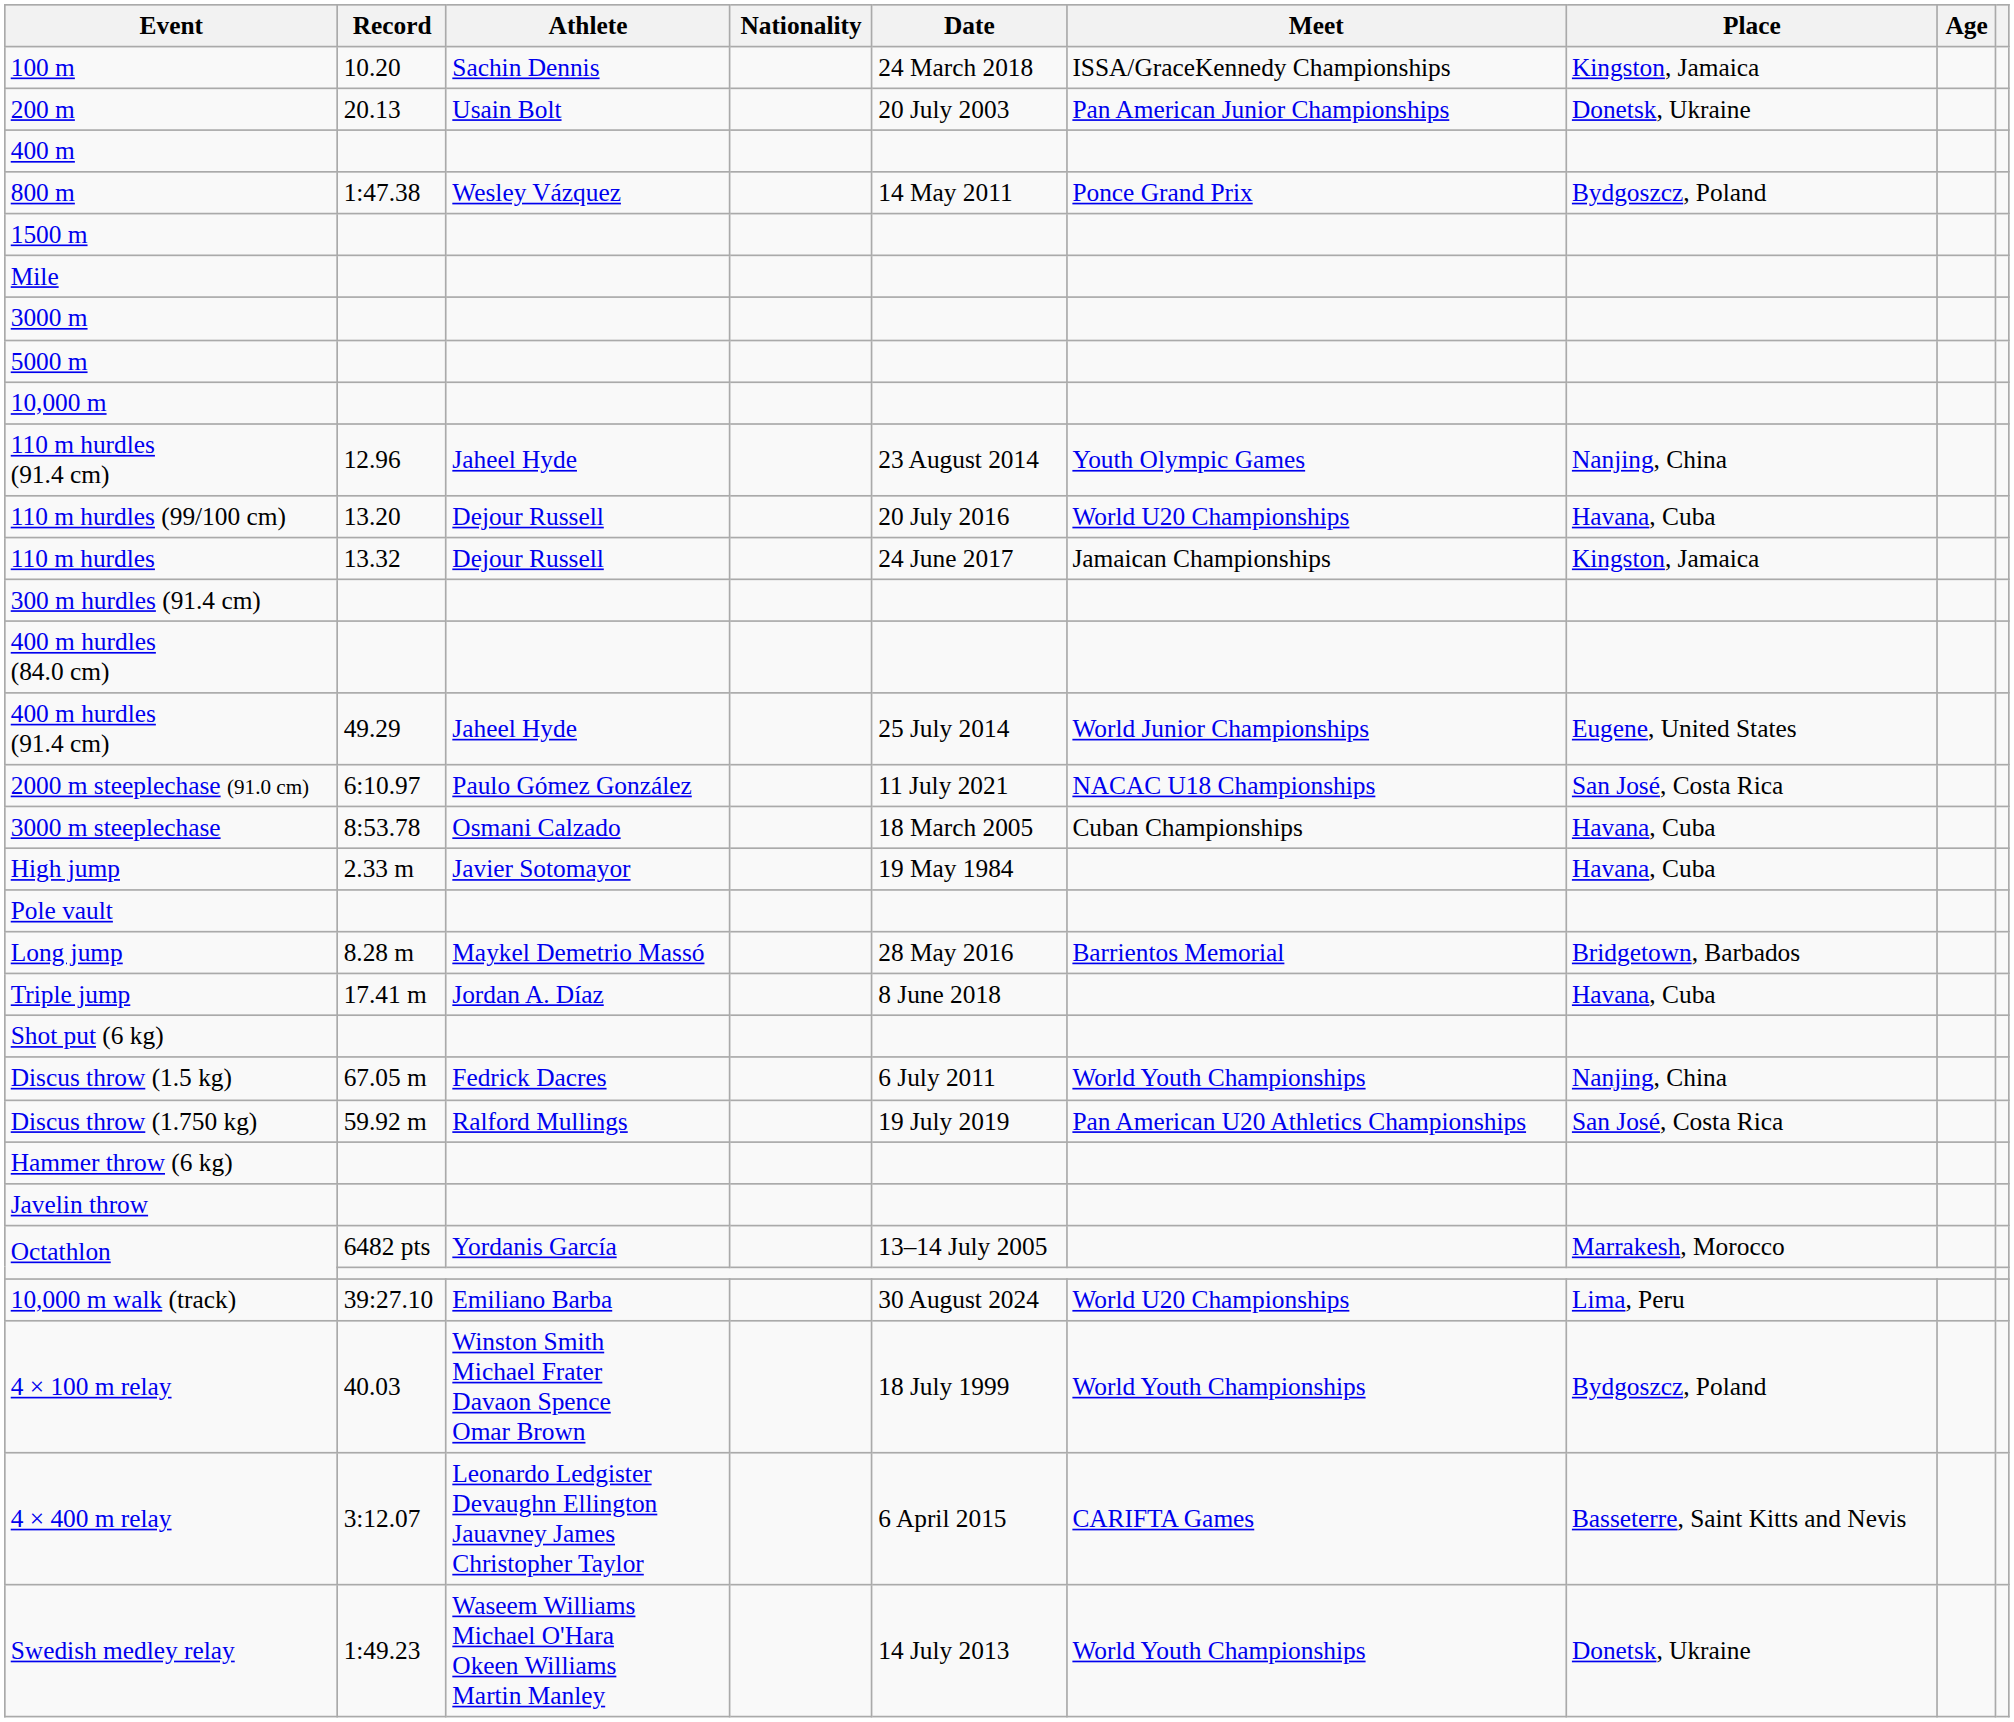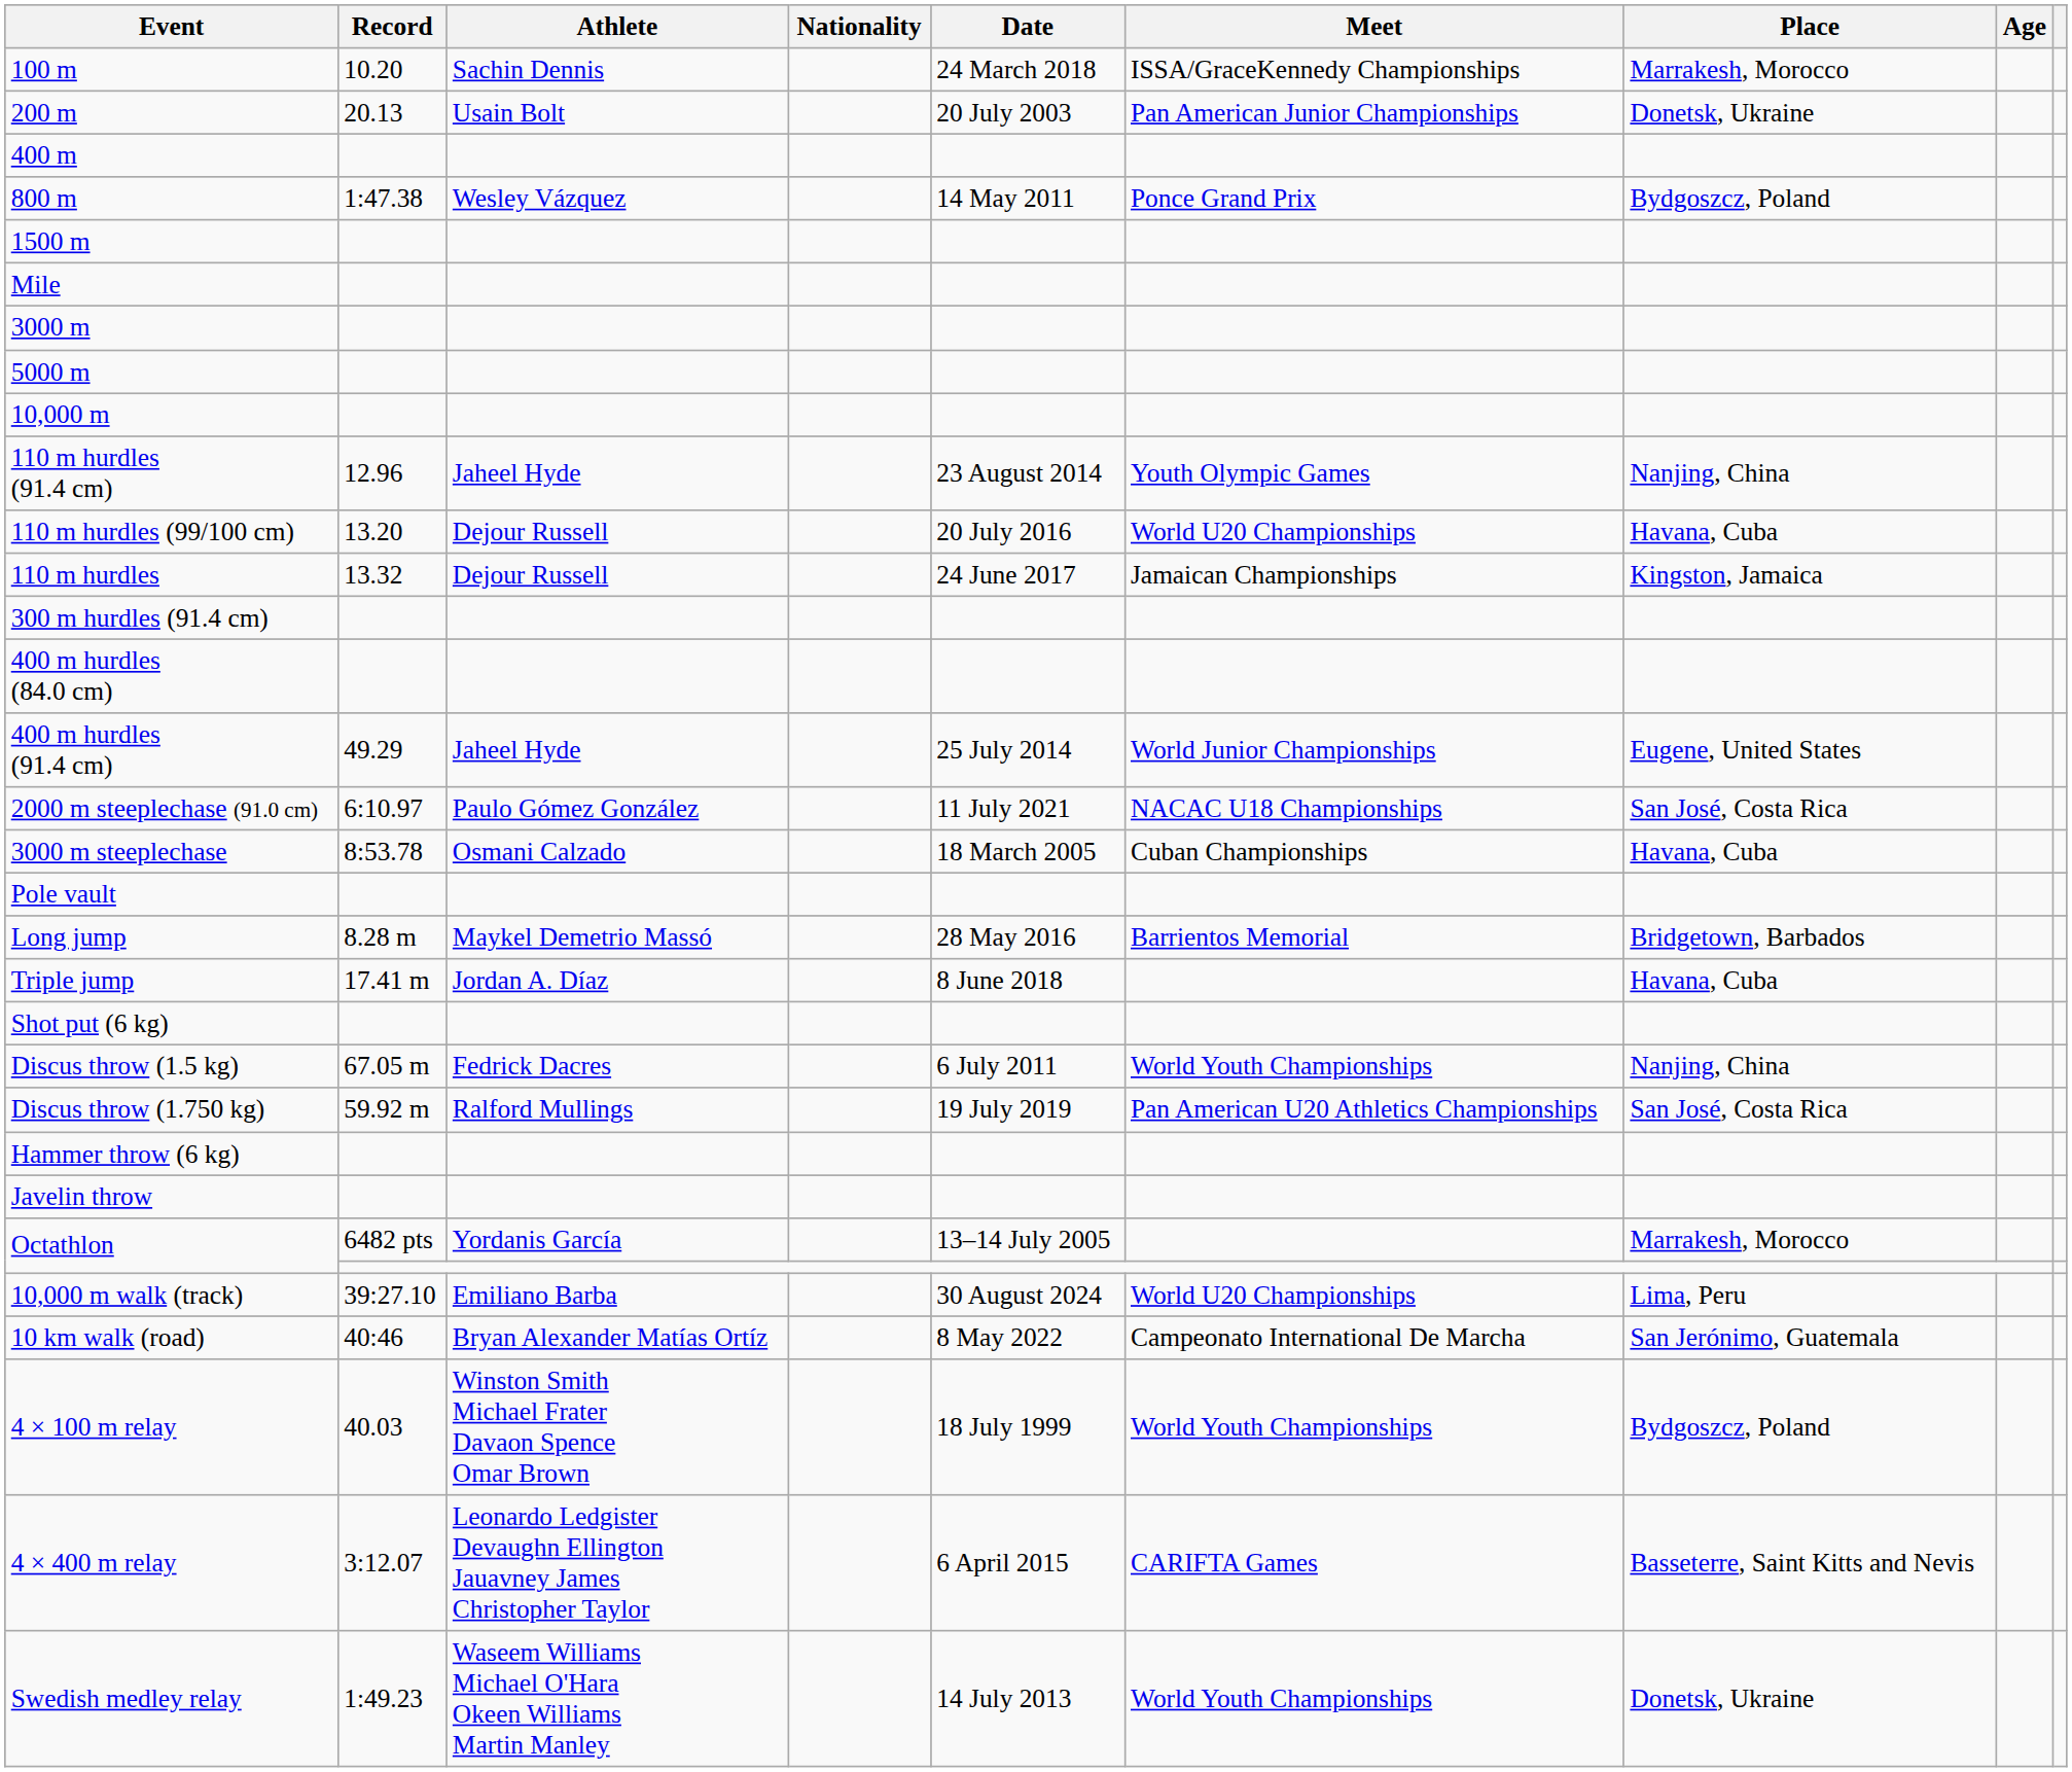100 m | Place: Kingston, Jamaica -> Marrakesh, Morocco
- row: High jump | 2.33 m | Javier Sotomayor | 19 May 1984 | Havana, Cuba
+ row: 10 km walk (road) | 40:46 | Bryan Alexander Matías Ortíz | 8 May 2022 | Campeonato International De Marcha | San Jerónimo, Guatemala
